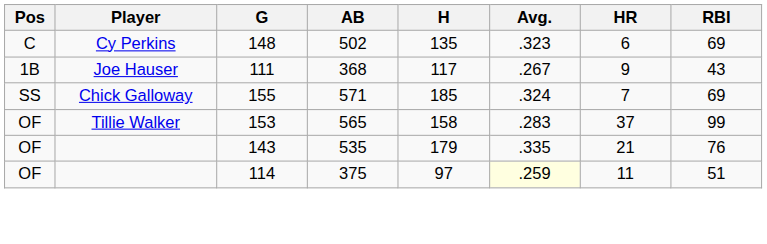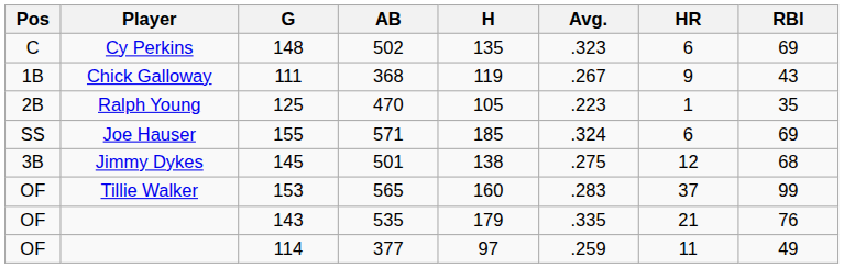111 | Player: Joe Hauser -> Chick Galloway
111 | H: 117 -> 119
+ row: 2B | Ralph Young | 125 | 470 | 105 | .223 | 1 | 35
155 | Player: Chick Galloway -> Joe Hauser
155 | HR: 7 -> 6
+ row: 3B | Jimmy Dykes | 145 | 501 | 138 | .275 | 12 | 68
153 | H: 158 -> 160
114 | AB: 375 -> 377
114 | Avg.: lightyellow background -> no background
114 | RBI: 51 -> 49
